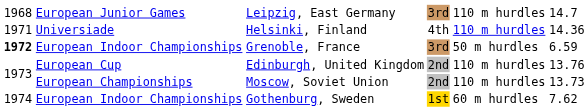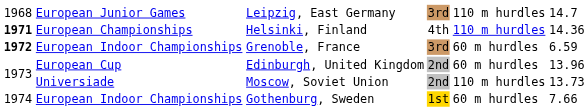Helsinki, Finland | column 1: normal -> bold
Helsinki, Finland | column 2: Universiade -> European Championships
Grenoble, France | column 5: 50 m hurdles -> 60 m hurdles
Edinburgh, United Kingdom | column 5: 110 m hurdles -> 60 m hurdles
Edinburgh, United Kingdom | column 6: 13.76 -> 13.96
Moscow, Soviet Union | column 2: European Championships -> Universiade
Gothenburg, Sweden | column 6: 7.62 -> 7.66
